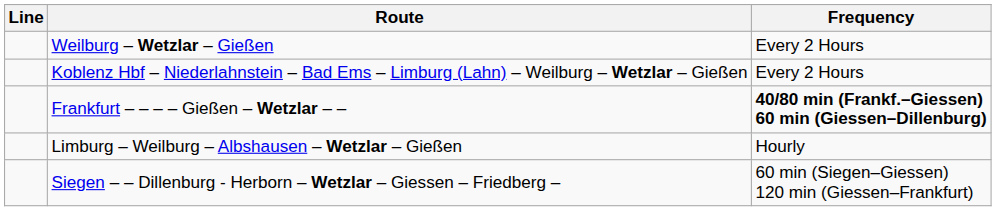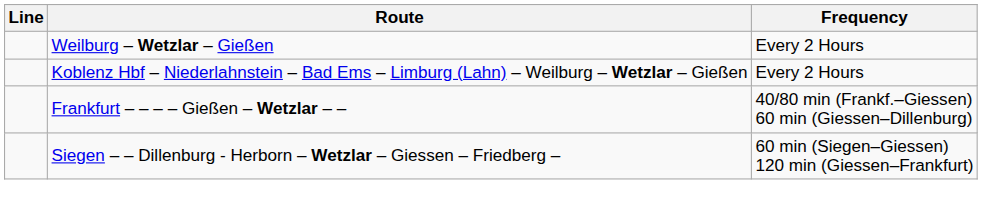Frankfurt – – – – Gießen – Wetzlar – – | Frequency: bold -> normal
- row: Limburg – Weilburg – Albshausen – Wetzlar – Gießen | Hourly
